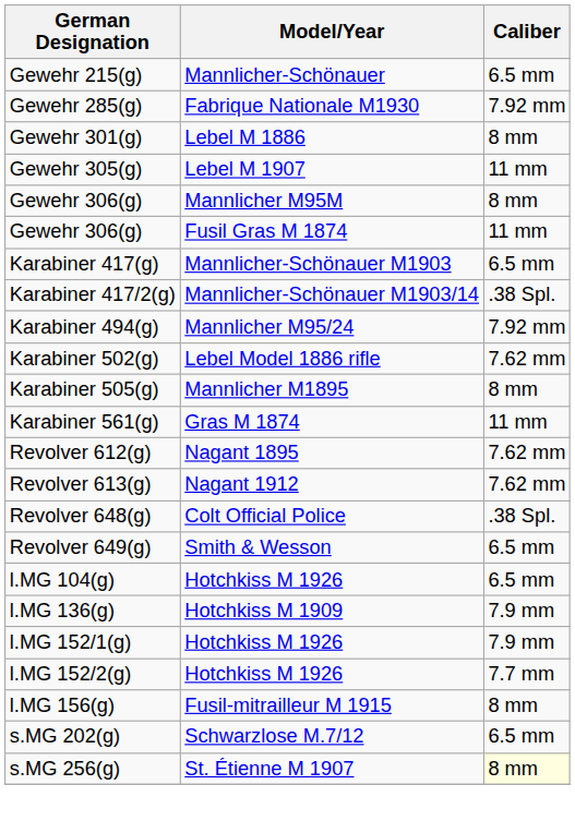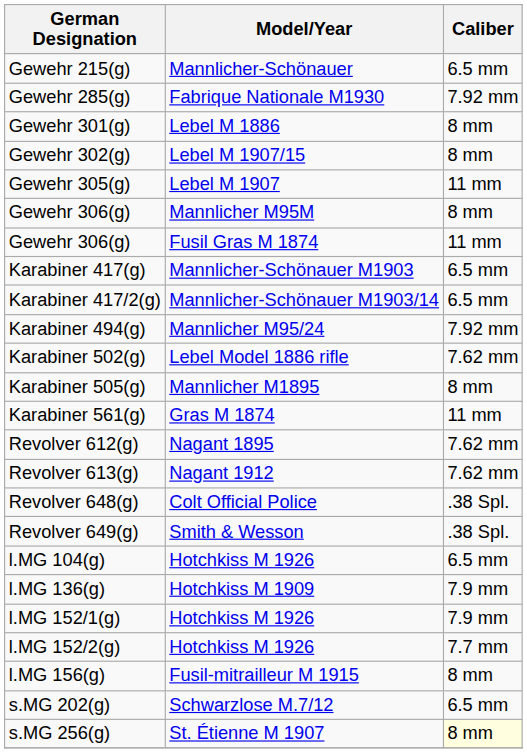+ row: Gewehr 302(g) | Lebel M 1907/15 | 8 mm
Karabiner 417/2(g) | Caliber: .38 Spl. -> 6.5 mm
Revolver 649(g) | Caliber: 6.5 mm -> .38 Spl.
